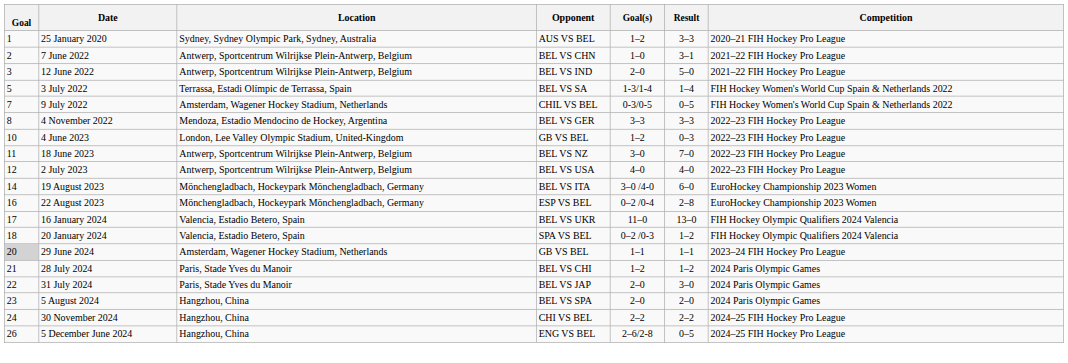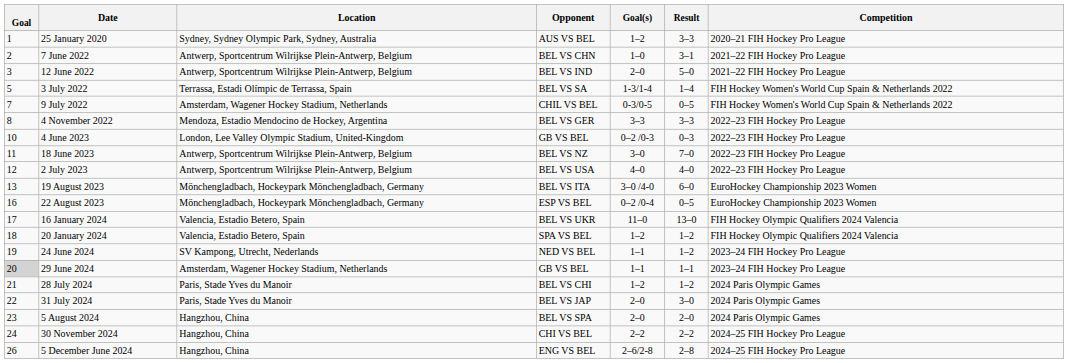4 June 2023 | Goal(s): 1–2 -> 0–2 /0-3
19 August 2023 | Goal: 14 -> 13
22 August 2023 | Result: 2–8 -> 0–5
20 January 2024 | Goal(s): 0–2 /0-3 -> 1–2
+ row: 19 | 24 June 2024 | SV Kampong, Utrecht, Nederlands | NED VS BEL | 1–1 | 1–2 | 2023–24 FIH Hockey Pro League
5 December June 2024 | Result: 0–5 -> 2–8
